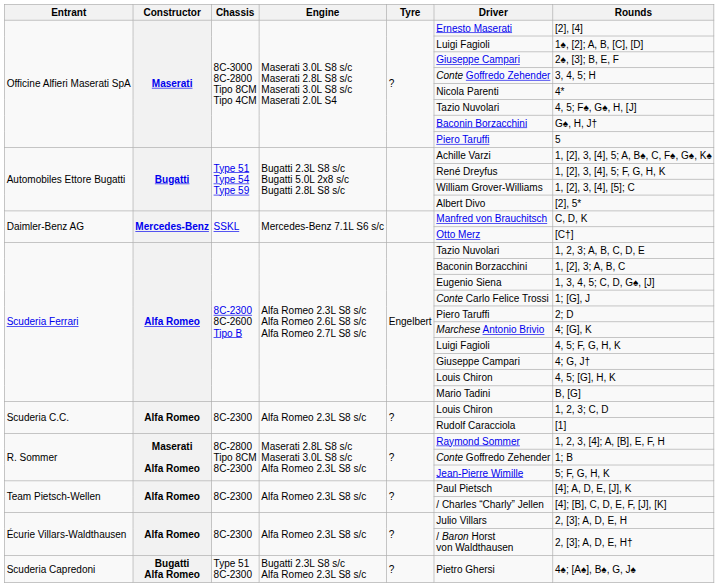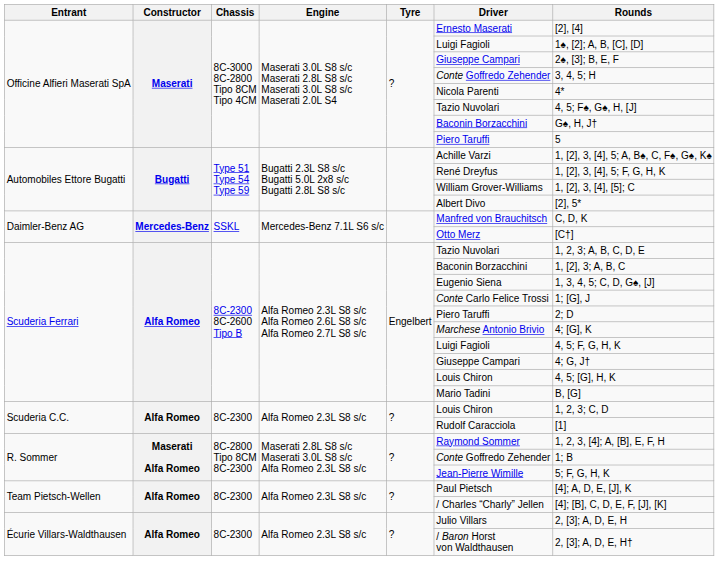- row: Scuderia Capredoni | Bugatti Alfa Romeo | Type 51 8C-2300 | Bugatti 2.3L S8 s/c Alfa Romeo 2.3L S8 s/c | ? | Pietro Ghersi | 4♠; [A♠], B♠, G, J♠
